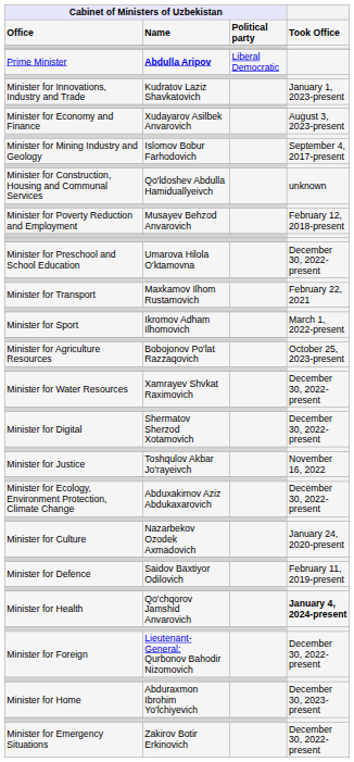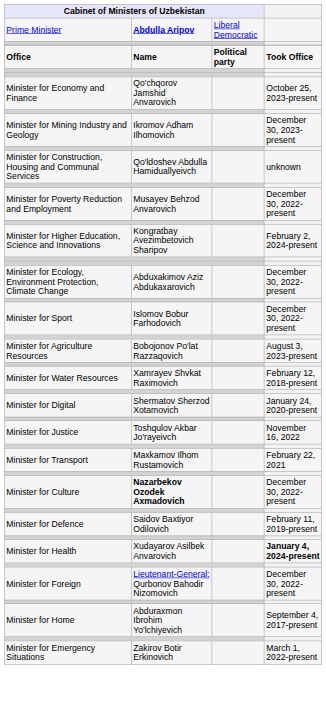rows swapped: Office <-> Prime Minister
- row: Minister for Innovations, Industry and Trade | Kudratov Laziz Shavkatovich | January 1, 2023-present
Minister for Economy and Finance | column 2: Xudayarov Asilbek Anvarovich -> Qo'chqorov Jamshid Anvarovich
Minister for Economy and Finance | column 4: August 3, 2023-present -> October 25, 2023-present
Minister for Mining Industry and Geology | column 2: Islomov Bobur Farhodovich -> Ikromov Adham Ilhomovich
Minister for Mining Industry and Geology | column 4: September 4, 2017-present -> December 30, 2023-present
Minister for Poverty Reduction and Employment | column 4: February 12, 2018-present -> December 30, 2022-present
+ row: Minister for Higher Education, Science and Innovations | Kongratbay Avezimbetovich Sharipov | February 2, 2024-present
- row: Minister for Preschool and School Education | Umarova Hilola O'ktamovna | December 30, 2022-present
rows swapped: Minister for Ecology, Environment Protection, Climate Change <-> Minister for Transport
Minister for Sport | column 2: Ikromov Adham Ilhomovich -> Islomov Bobur Farhodovich
Minister for Sport | column 4: March 1, 2022-present -> December 30, 2022-present
Minister for Agriculture Resources | column 4: October 25, 2023-present -> August 3, 2023-present
Minister for Water Resources | column 4: December 30, 2022-present -> February 12, 2018-present
Minister for Digital | column 4: December 30, 2022-present -> January 24, 2020-present
Minister for Culture | column 2: normal -> bold
Minister for Culture | column 4: January 24, 2020-present -> December 30, 2022-present
Minister for Health | column 2: Qo'chqorov Jamshid Anvarovich -> Xudayarov Asilbek Anvarovich
Minister for Home | column 4: December 30, 2023-present -> September 4, 2017-present
Minister for Emergency Situations | column 4: December 30, 2022-present -> March 1, 2022-present
